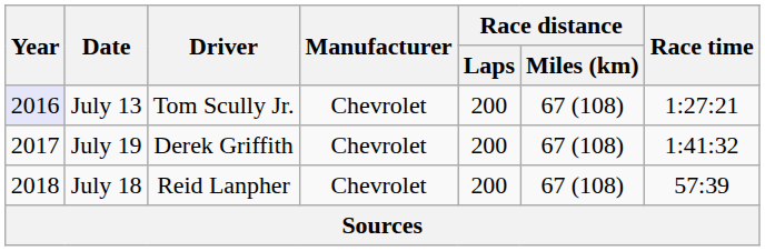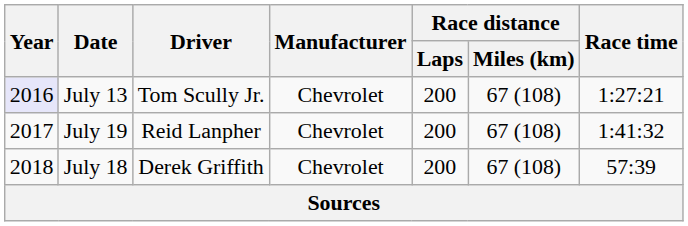July 19 | Driver: Derek Griffith -> Reid Lanpher
July 18 | Driver: Reid Lanpher -> Derek Griffith
